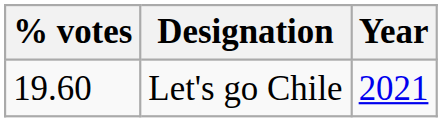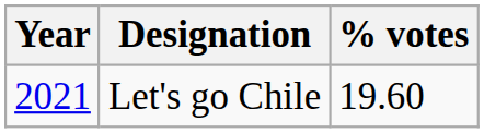columns swapped: Year <-> % votes
